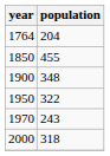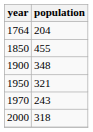1950 | population: 322 -> 321
